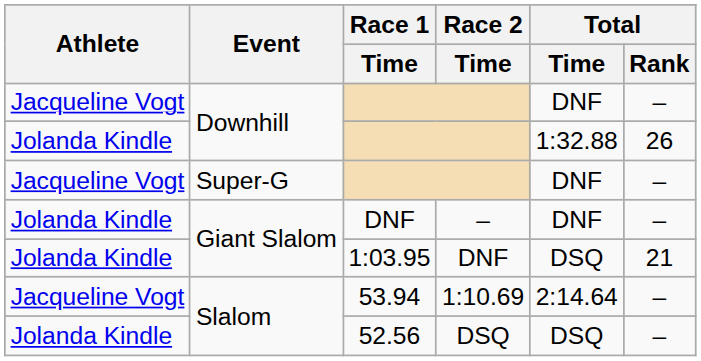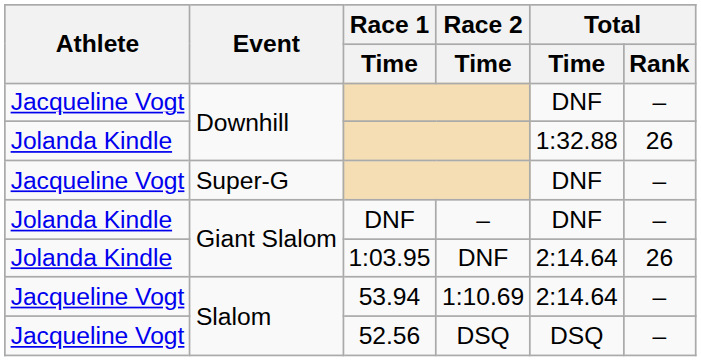1:03.95 | Total / Time: DSQ -> 2:14.64
1:03.95 | Total / Rank: 21 -> 26
52.56 | Athlete: Jolanda Kindle -> Jacqueline Vogt
